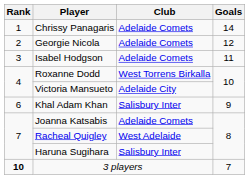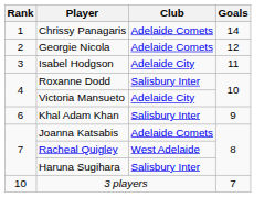Isabel Hodgson | Club: Adelaide Comets -> Adelaide City
Roxanne Dodd | Club: West Torrens Birkalla -> Salisbury Inter
3 players | Rank: bold -> normal
